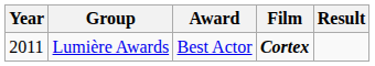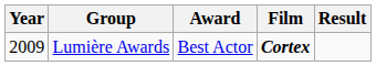Lumière Awards | Year: 2011 -> 2009
